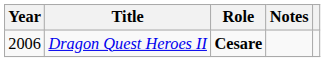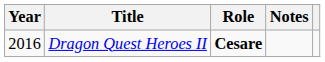Dragon Quest Heroes II | Year: 2006 -> 2016
